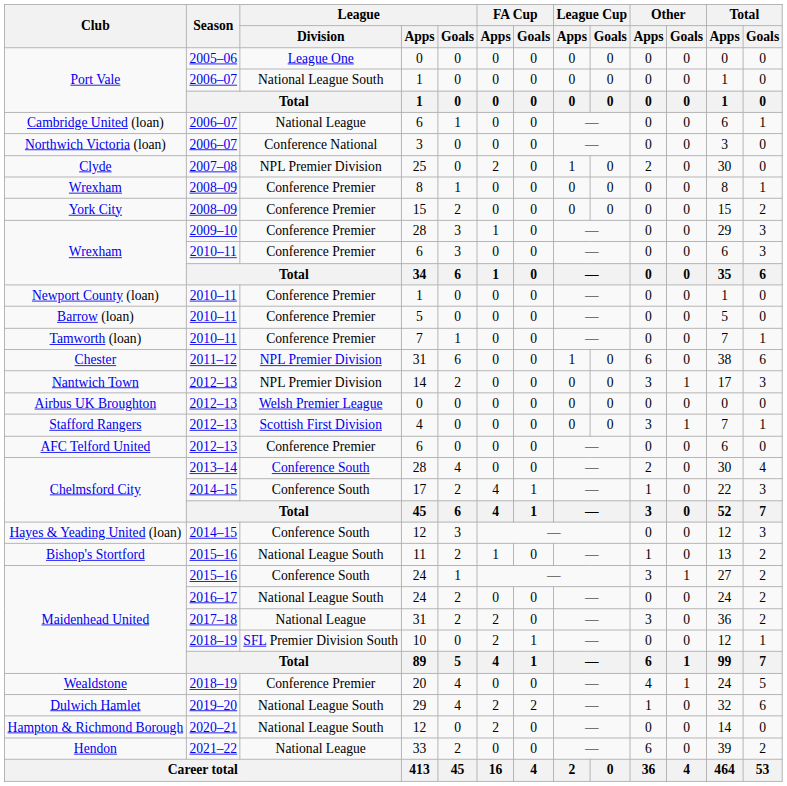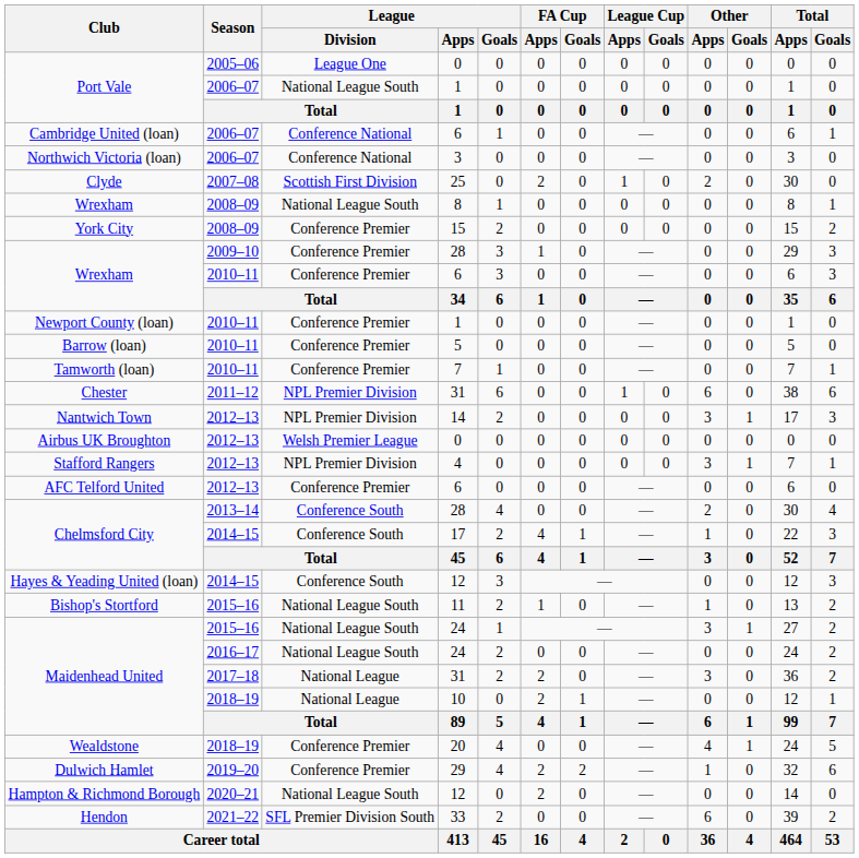Cambridge United (loan) | League / Division: National League -> Conference National
Clyde | League / Division: NPL Premier Division -> Scottish First Division
Wrexham / 2008–09 | League / Division: Conference Premier -> National League South
Stafford Rangers | League / Division: Scottish First Division -> NPL Premier Division
Maidenhead United / 2015–16 | League / Division: Conference South -> National League South
Maidenhead United / 2018–19 | League / Division: SFL Premier Division South -> National League
Dulwich Hamlet | League / Division: National League South -> Conference Premier
Hendon | League / Division: National League -> SFL Premier Division South
